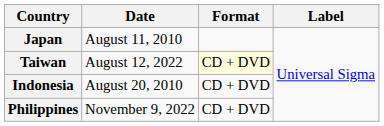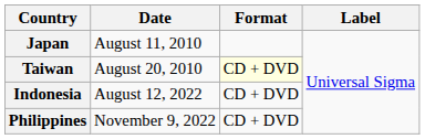Taiwan | Date: August 12, 2022 -> August 20, 2010
Indonesia | Date: August 20, 2010 -> August 12, 2022
